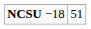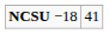NCSU −18 | column 2: 51 -> 41
